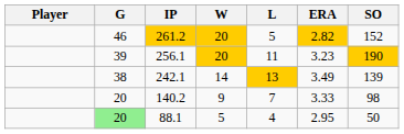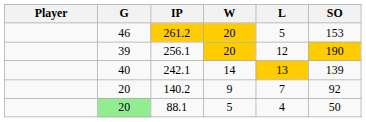- column: ERA | 2.82 | 3.23 | 3.49 | 3.33 | 2.95
261.2 | SO: 152 -> 153
256.1 | L: 11 -> 12
242.1 | G: 38 -> 40
140.2 | SO: 98 -> 92
